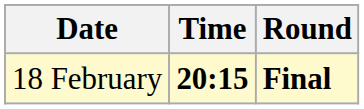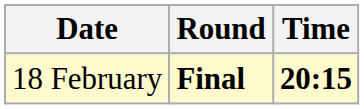columns swapped: Time <-> Round
